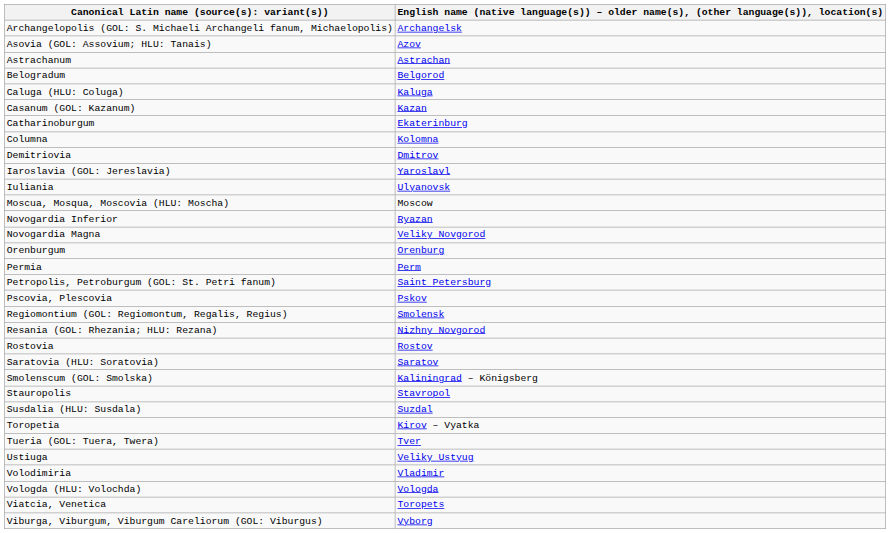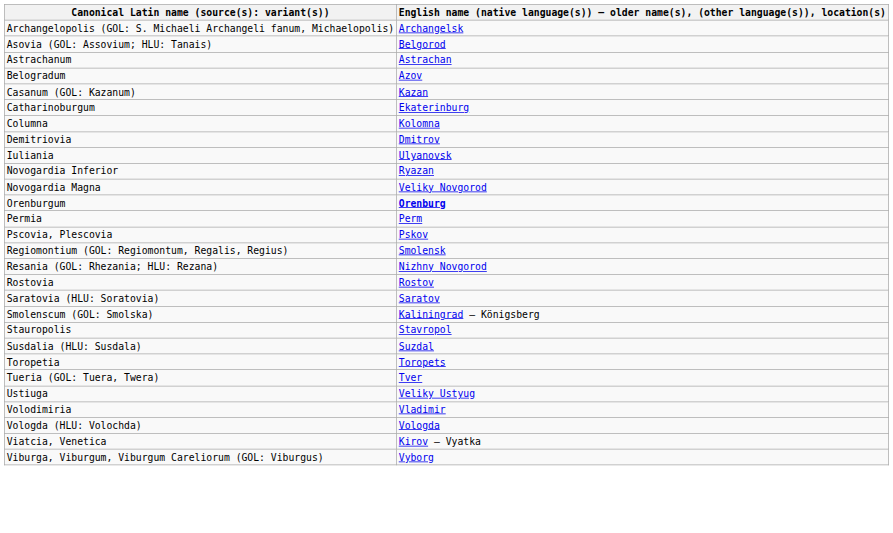Asovia (GOL: Assovium; HLU: Tanais) | column 2: Azov -> Belgorod
Belogradum | column 2: Belgorod -> Azov
- row: Caluga (HLU: Coluga) | Kaluga
- row: Iaroslavia (GOL: Jereslavia) | Yaroslavl
- row: Moscua, Mosqua, Moscovia (HLU: Moscha) | Moscow
Orenburgum | column 2: normal -> bold
- row: Petropolis, Petroburgum (GOL: St. Petri fanum) | Saint Petersburg
Toropetia | column 2: Kirov – Vyatka -> Toropets
Viatcia, Venetica | column 2: Toropets -> Kirov – Vyatka
